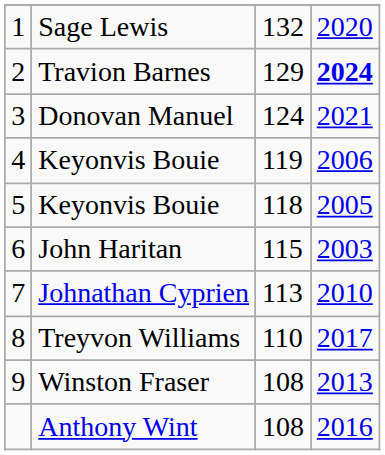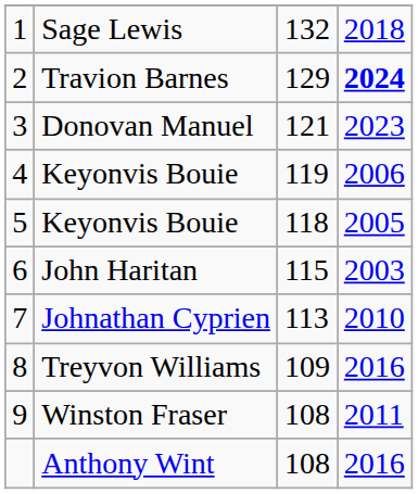Sage Lewis | column 4: 2020 -> 2018
Donovan Manuel | column 3: 124 -> 121
Donovan Manuel | column 4: 2021 -> 2023
Treyvon Williams | column 3: 110 -> 109
Treyvon Williams | column 4: 2017 -> 2016
Winston Fraser | column 4: 2013 -> 2011
